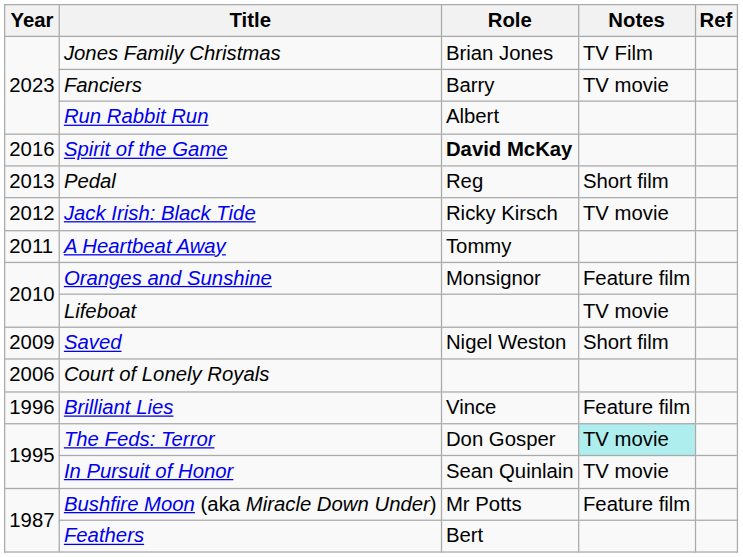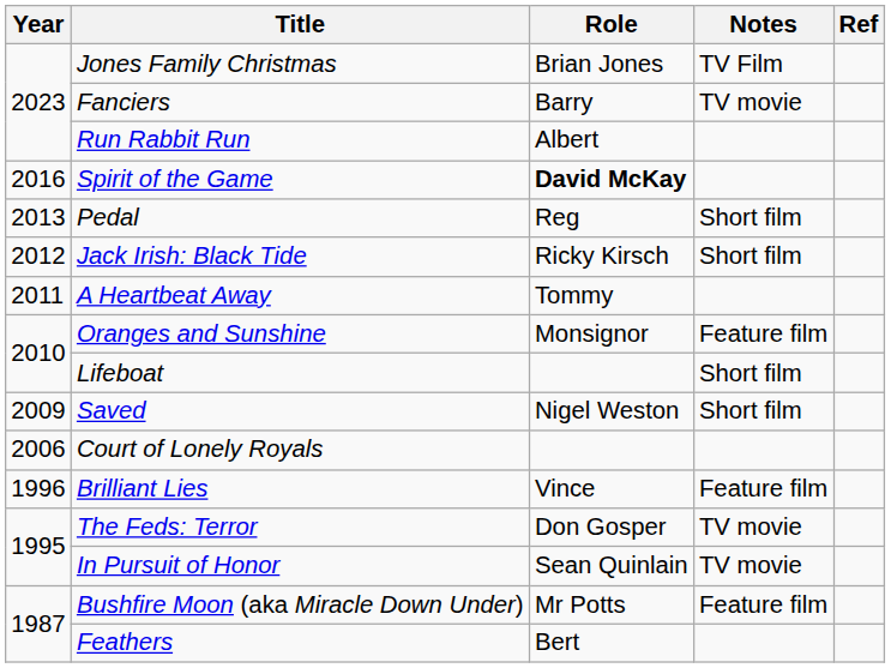Jack Irish: Black Tide | Notes: TV movie -> Short film
Lifeboat | Notes: TV movie -> Short film
The Feds: Terror | Notes: paleturquoise background -> no background
